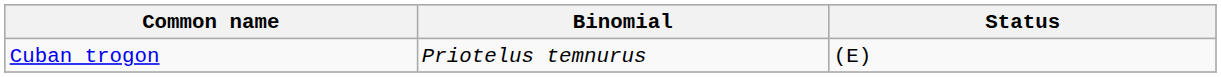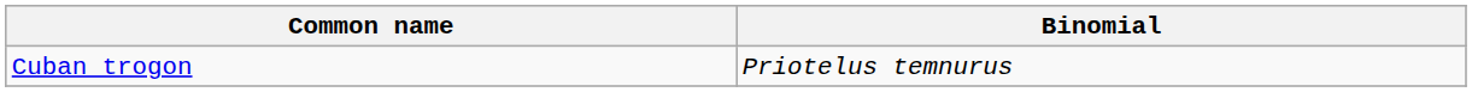- column: Status | (E)
